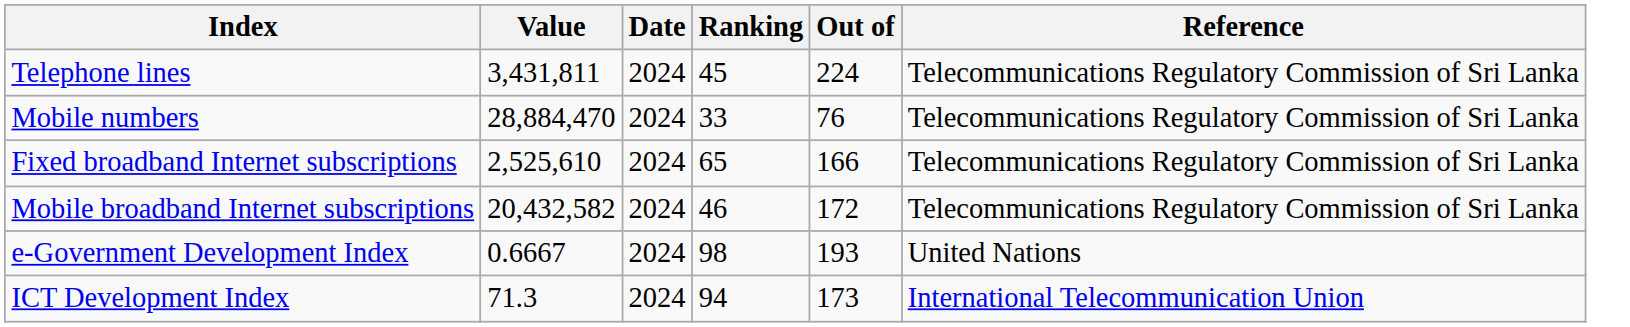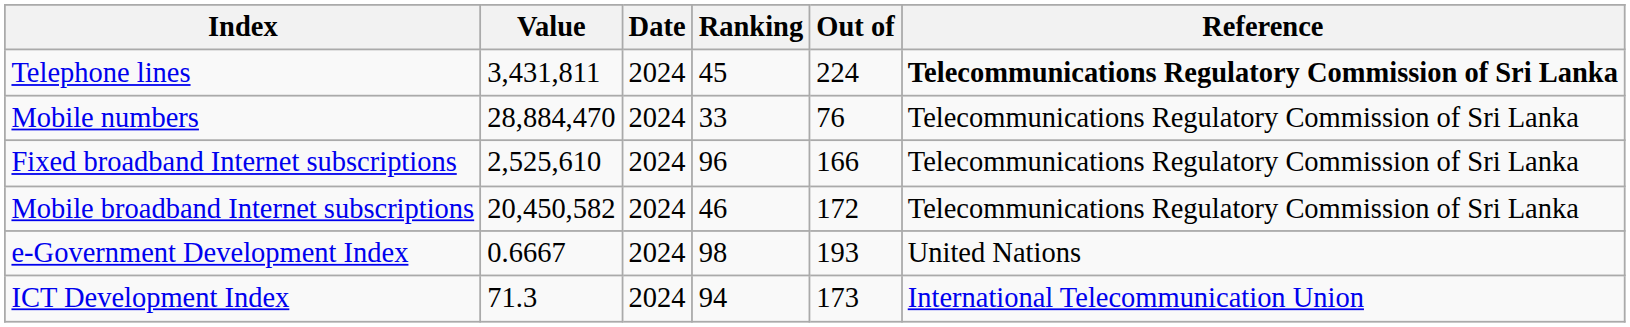Telephone lines | Reference: normal -> bold
Fixed broadband Internet subscriptions | Ranking: 65 -> 96
Mobile broadband Internet subscriptions | Value: 20,432,582 -> 20,450,582
